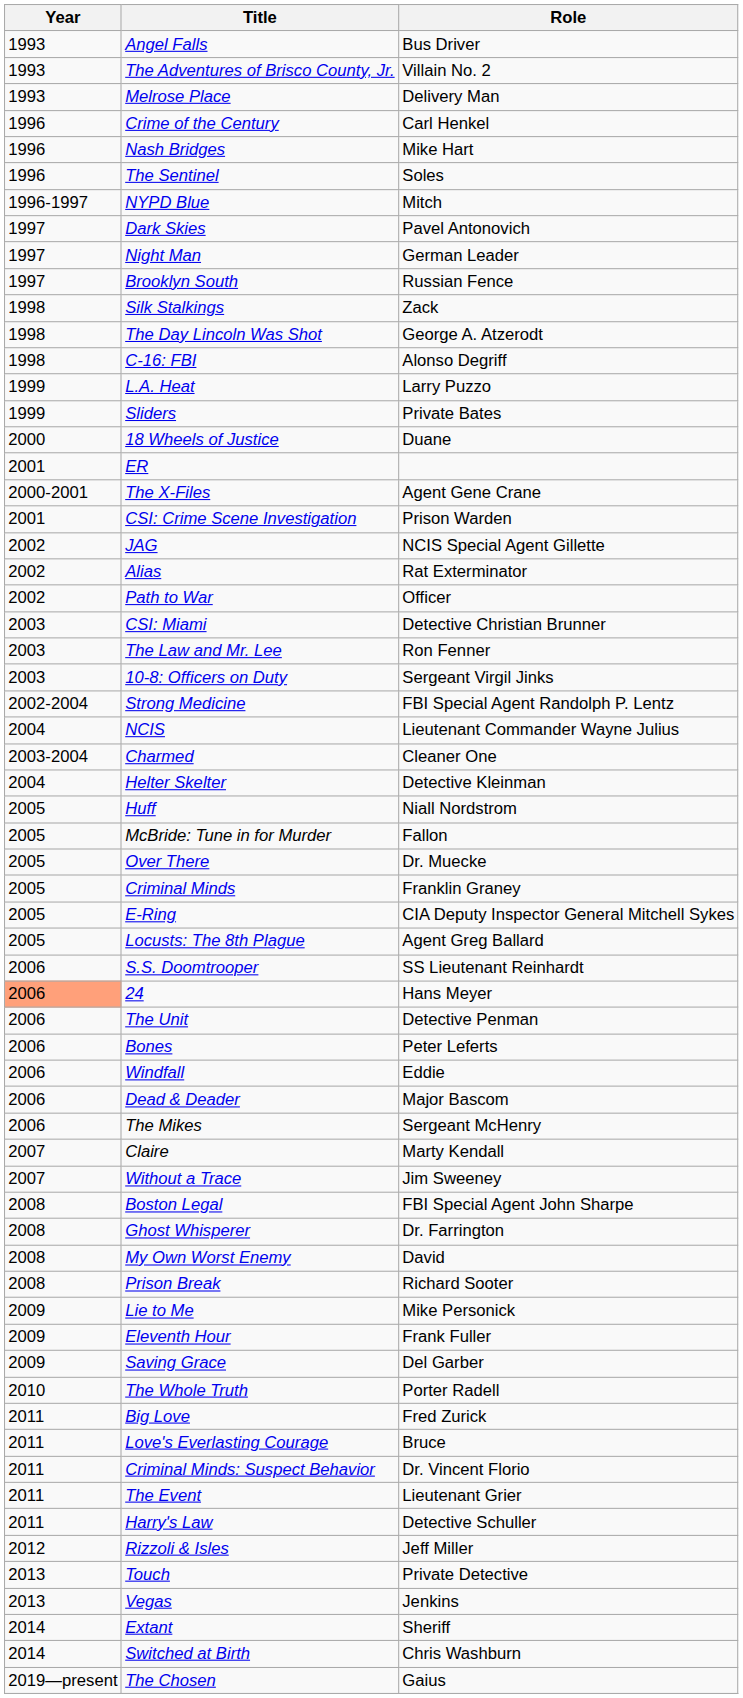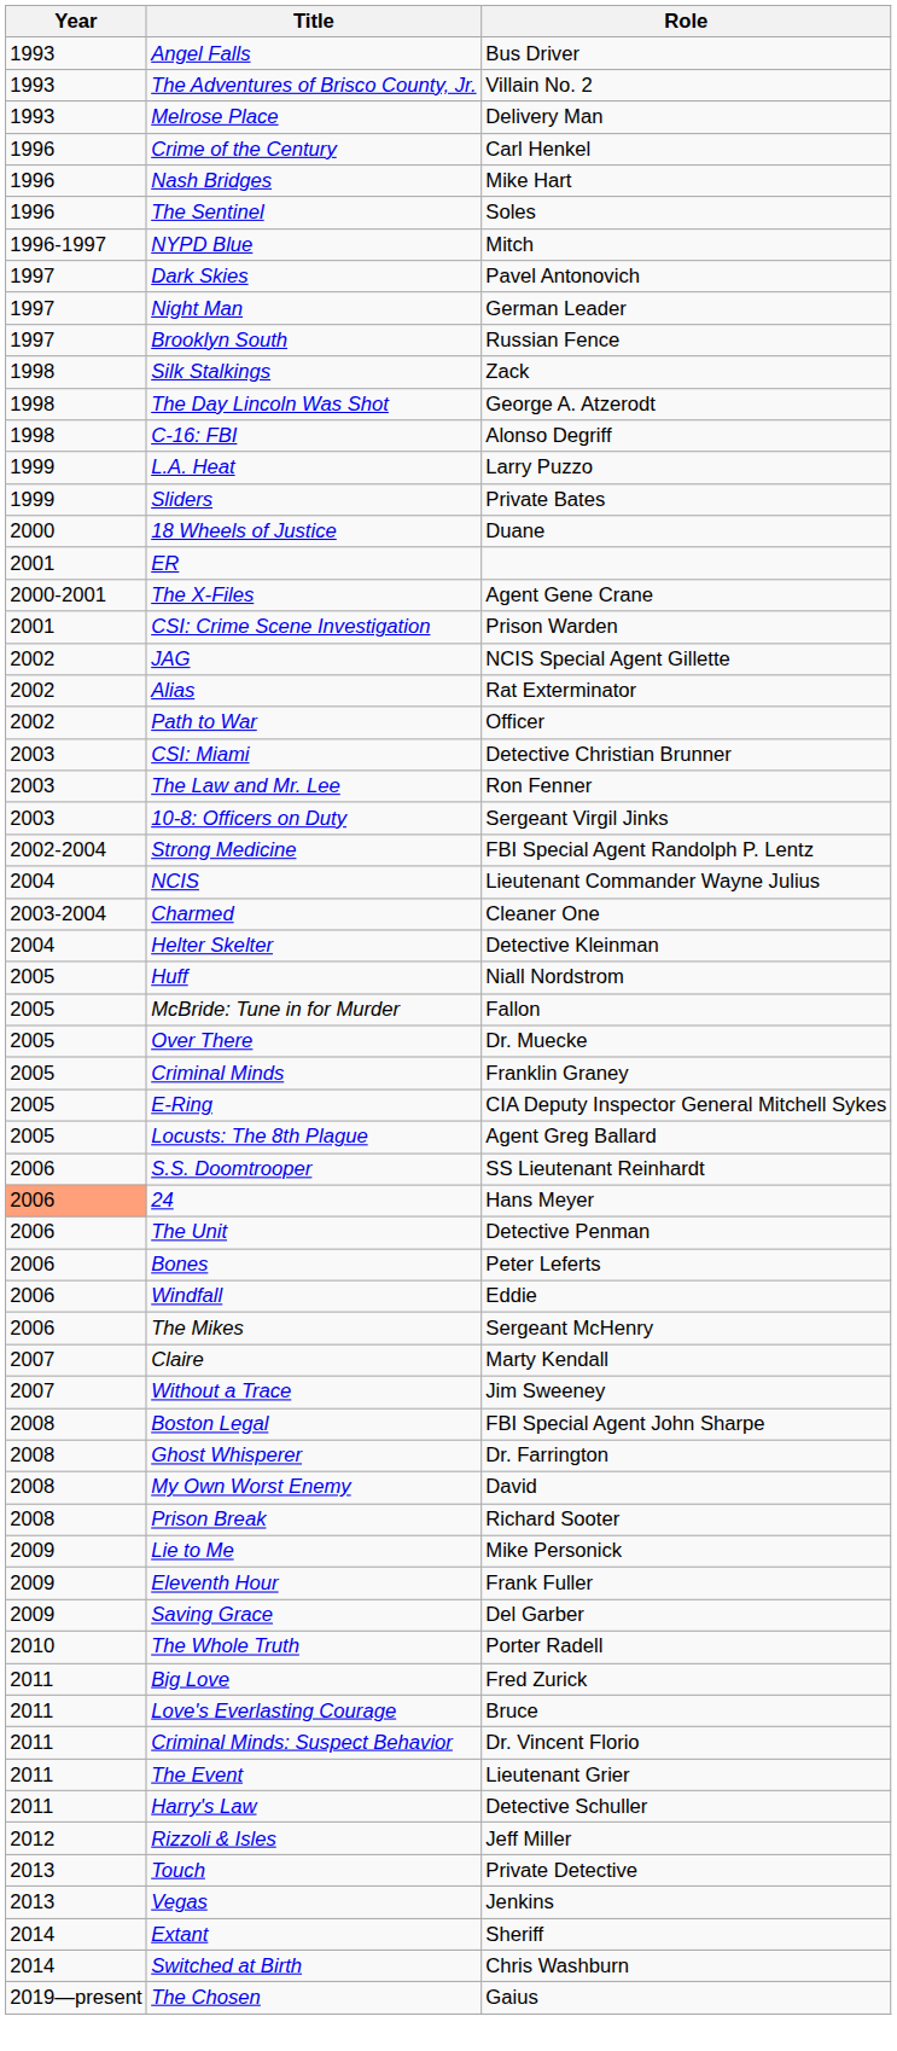- row: 2006 | Dead & Deader | Major Bascom
